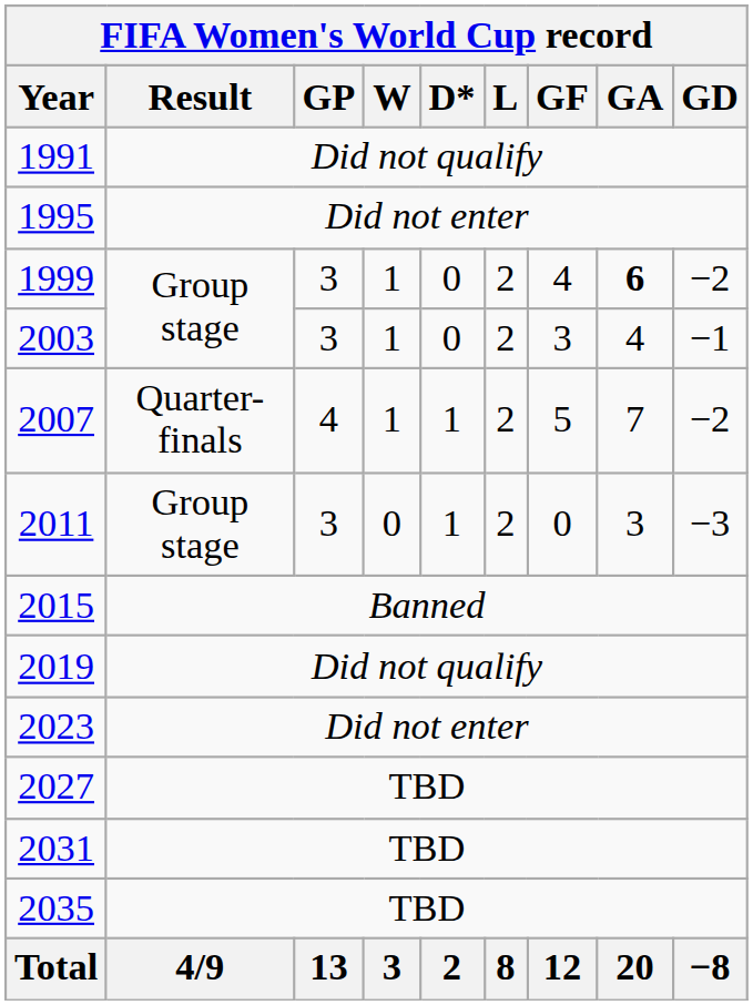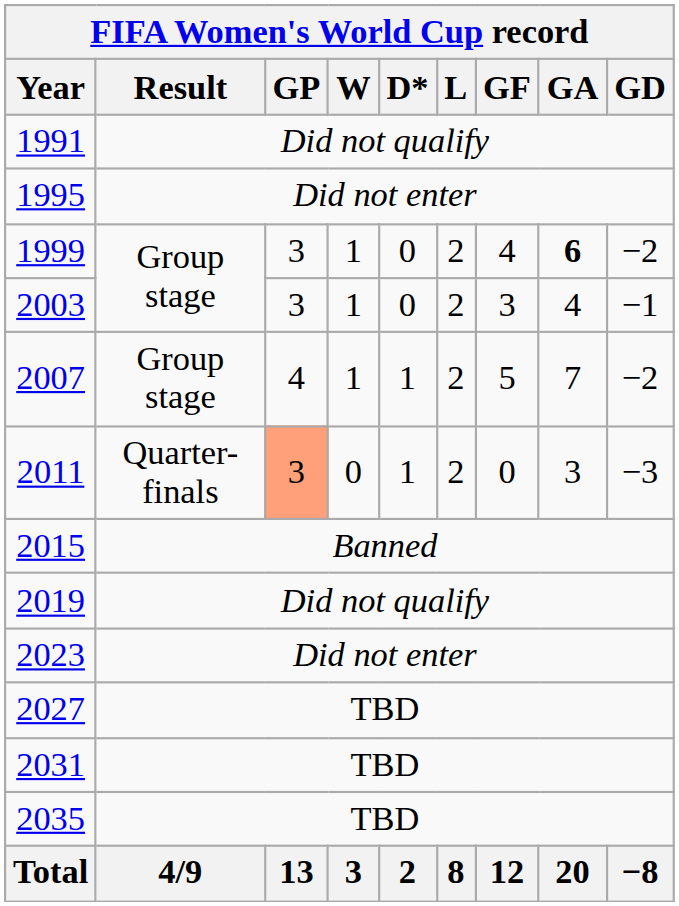2007 | Result: Quarter-finals -> Group stage
2011 | Result: Group stage -> Quarter-finals
2011 | GP: no background -> lightsalmon background
